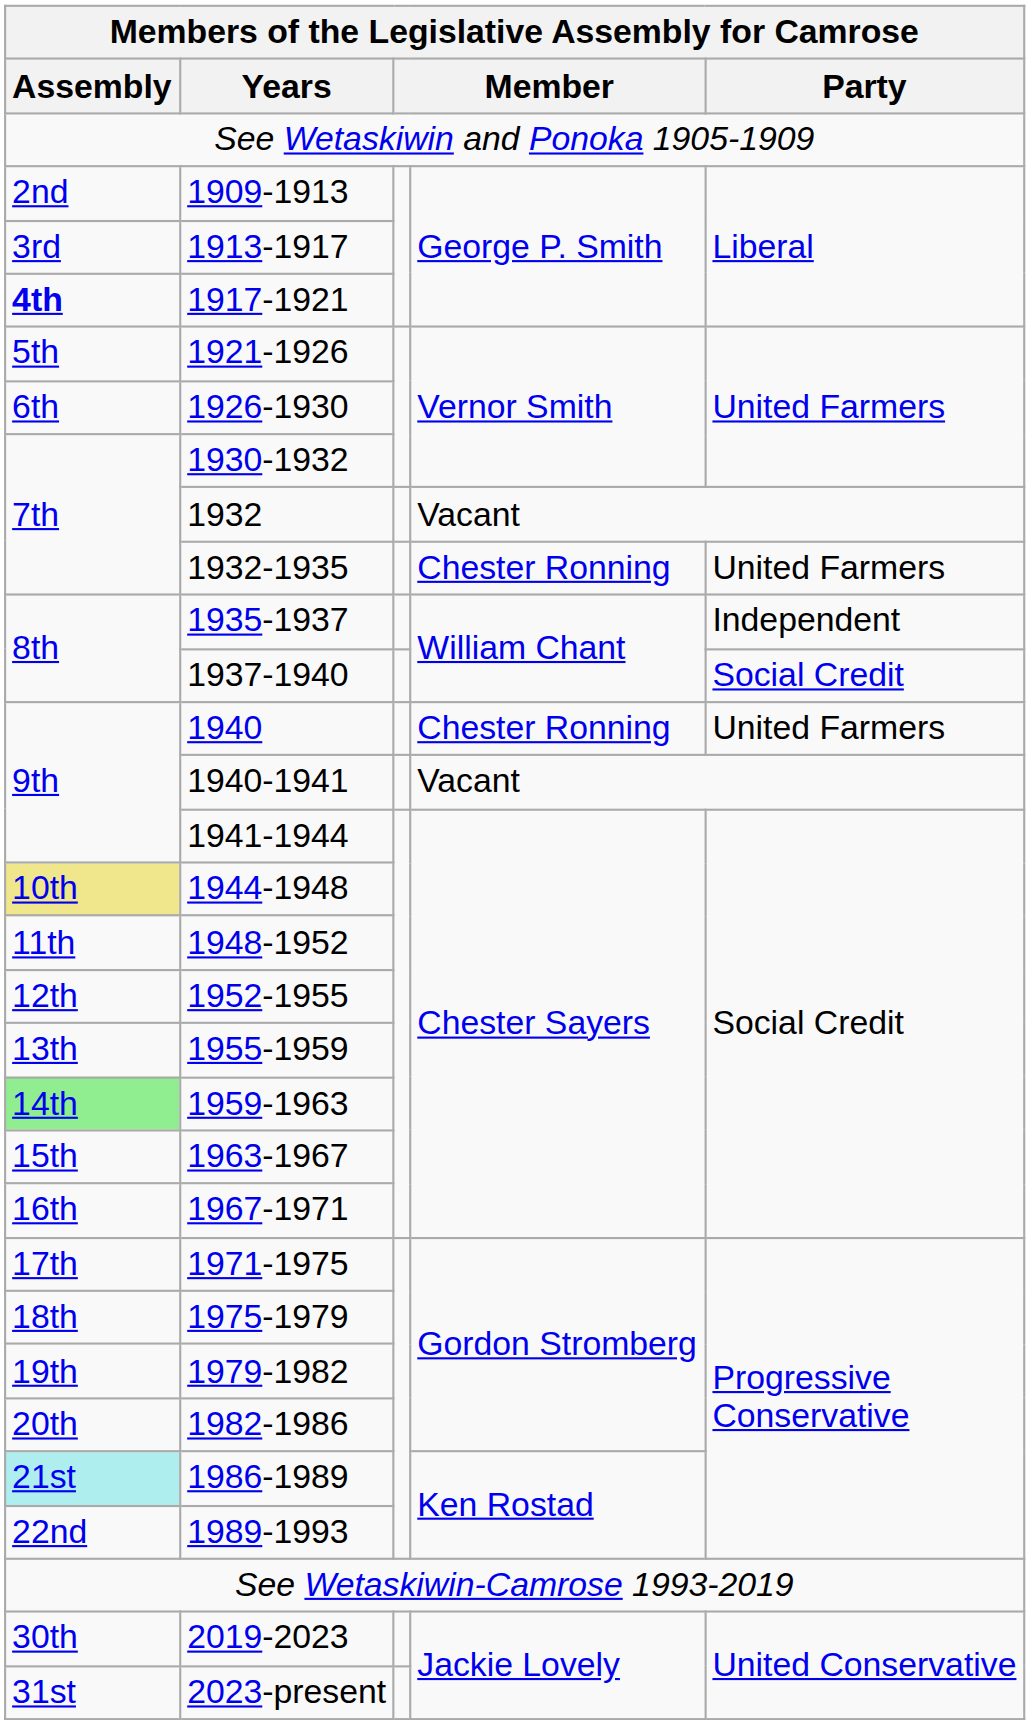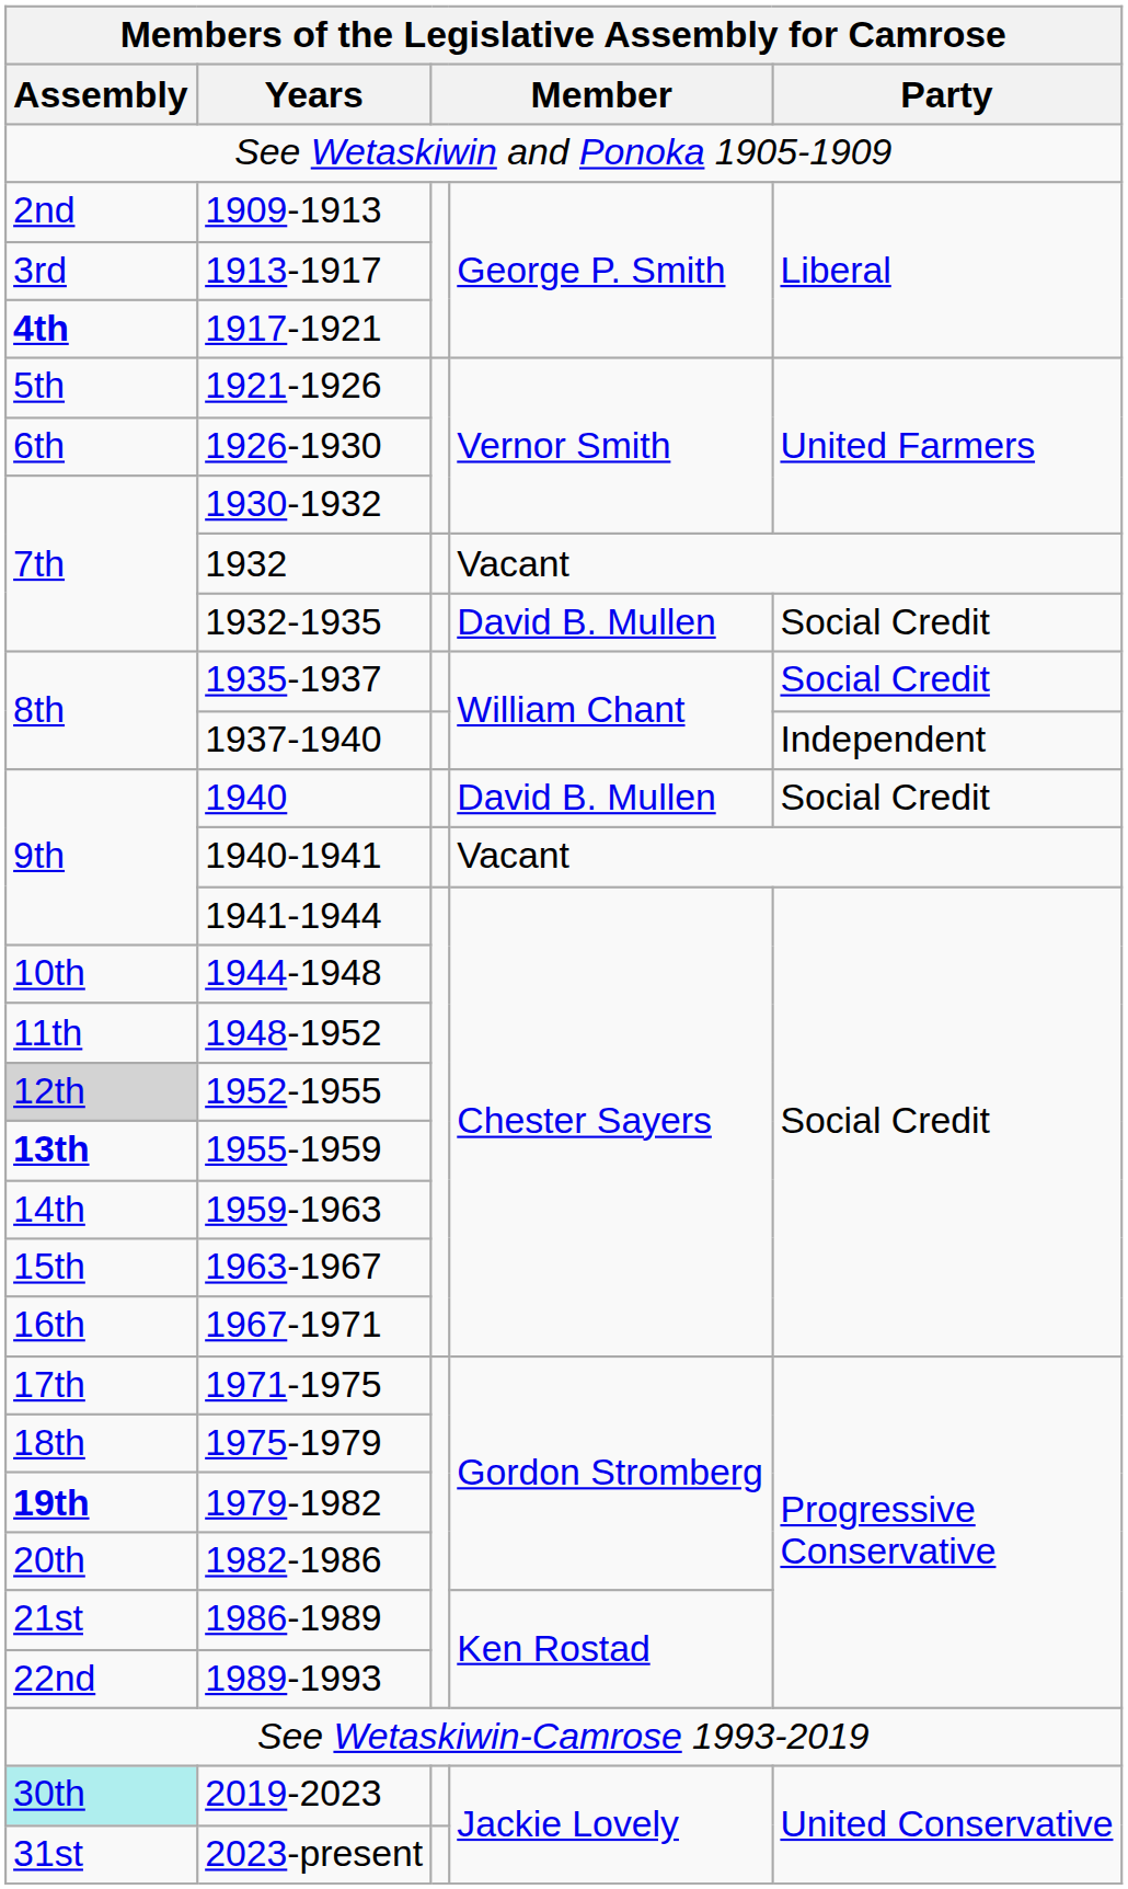1932-1935 | column 4: Chester Ronning -> David B. Mullen
1932-1935 | Party: United Farmers -> Social Credit
1935-1937 | Party: Independent -> Social Credit
1937-1940 | Party: Social Credit -> Independent
1940 | column 4: Chester Ronning -> David B. Mullen
1940 | Party: United Farmers -> Social Credit
1944-1948 | Assembly: khaki background -> no background
1952-1955 | Assembly: no background -> lightgrey background
1955-1959 | Assembly: normal -> bold
1959-1963 | Assembly: lightgreen background -> no background
1979-1982 | Assembly: normal -> bold
1986-1989 | Assembly: paleturquoise background -> no background
2019-2023 | Assembly: no background -> paleturquoise background
